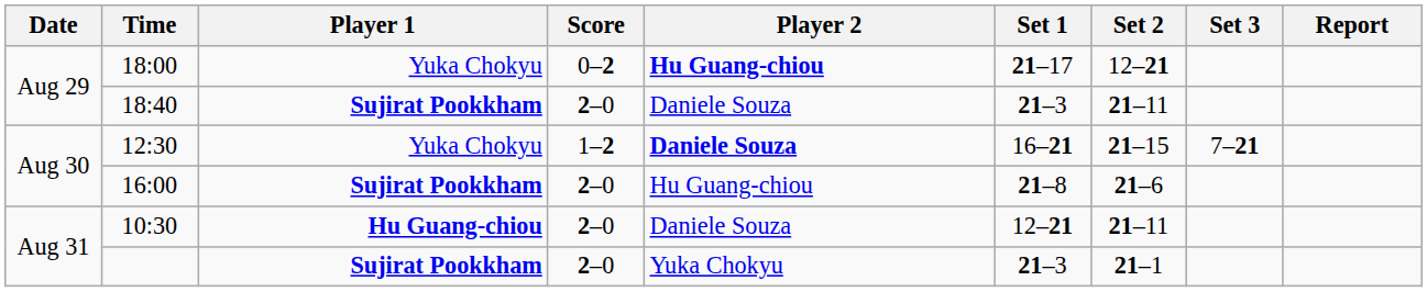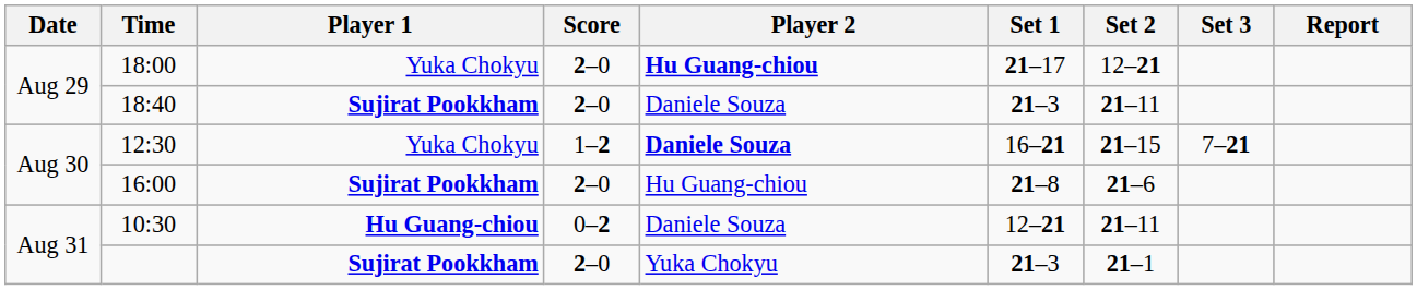18:00 | Score: 0–2 -> 2–0
10:30 | Score: 2–0 -> 0–2
